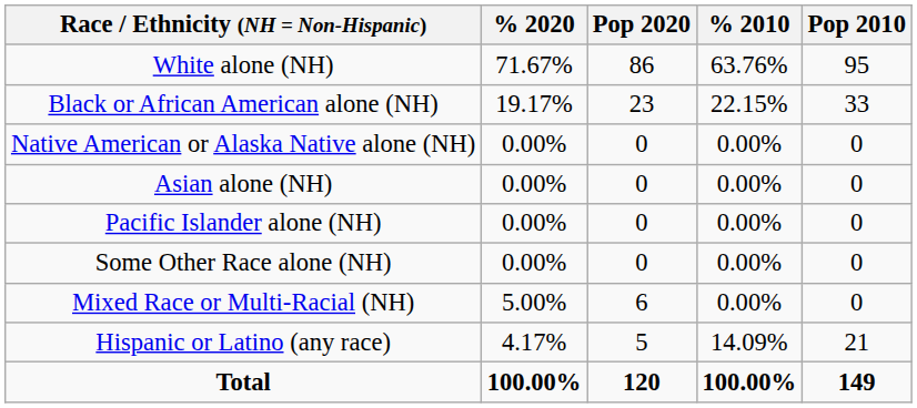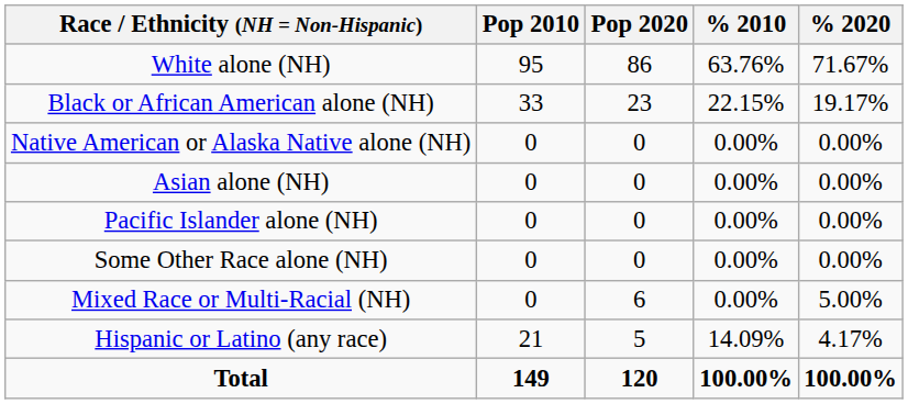columns swapped: Pop 2010 <-> % 2020
